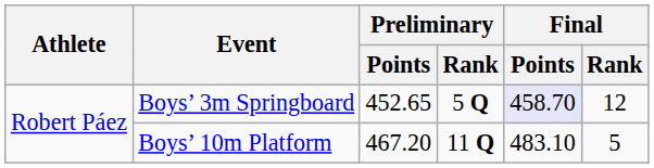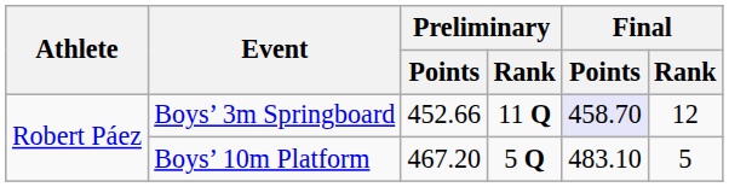Boys’ 3m Springboard | Preliminary / Points: 452.65 -> 452.66
Boys’ 3m Springboard | Preliminary / Rank: 5 Q -> 11 Q
Boys’ 10m Platform | Preliminary / Rank: 11 Q -> 5 Q
